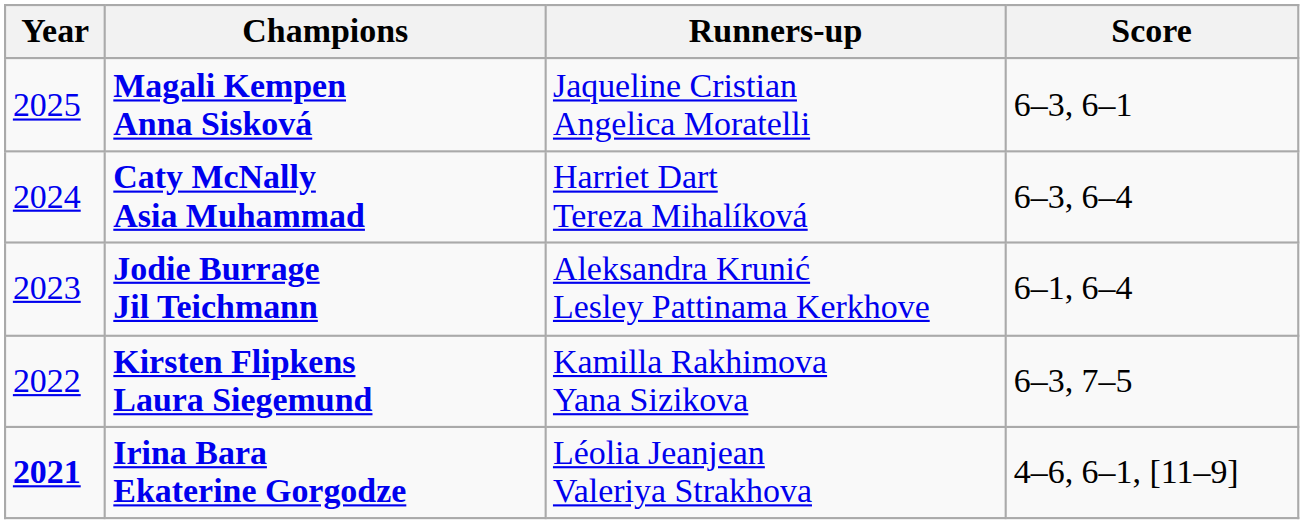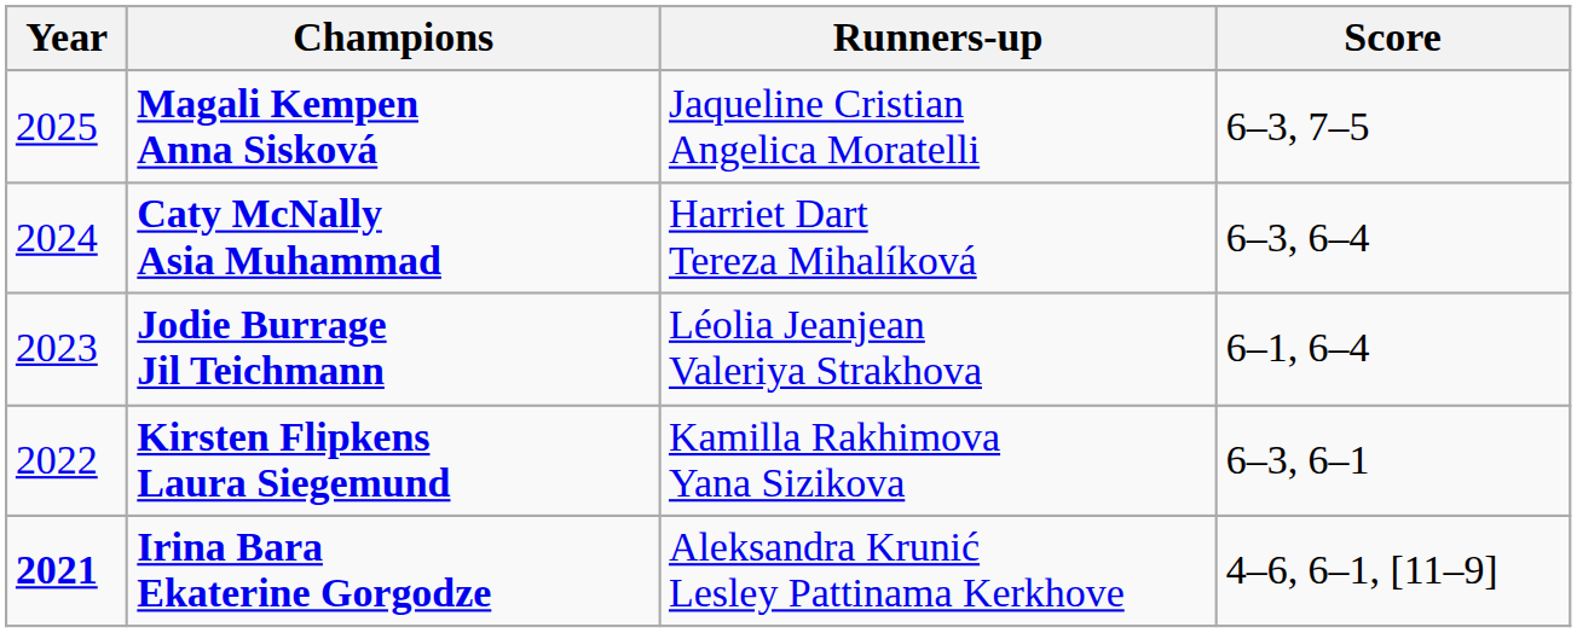Magali Kempen Anna Sisková | Score: 6–3, 6–1 -> 6–3, 7–5
Jodie Burrage Jil Teichmann | Runners-up: Aleksandra Krunić Lesley Pattinama Kerkhove -> Léolia Jeanjean Valeriya Strakhova
Kirsten Flipkens Laura Siegemund | Score: 6–3, 7–5 -> 6–3, 6–1
Irina Bara Ekaterine Gorgodze | Runners-up: Léolia Jeanjean Valeriya Strakhova -> Aleksandra Krunić Lesley Pattinama Kerkhove
